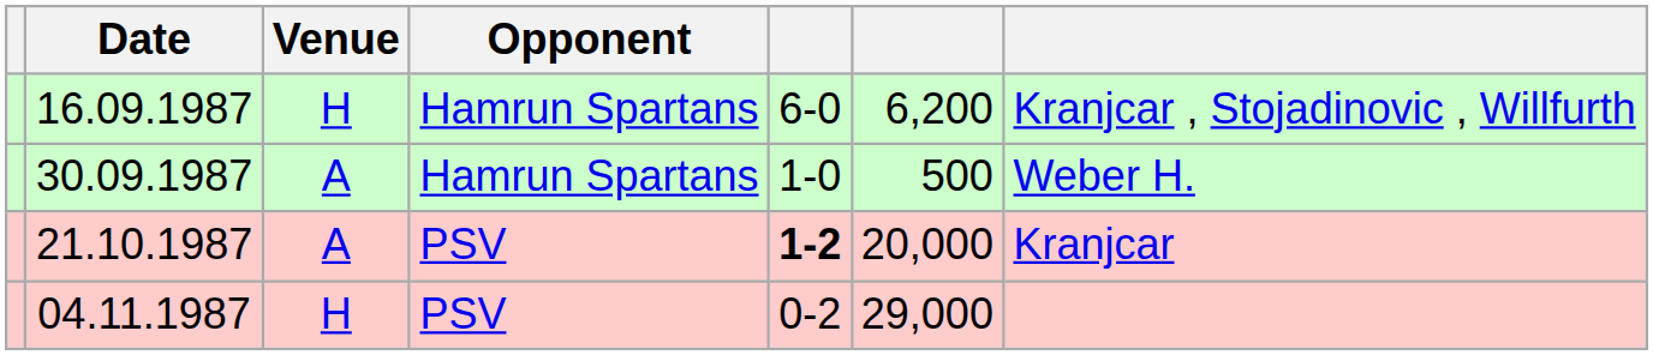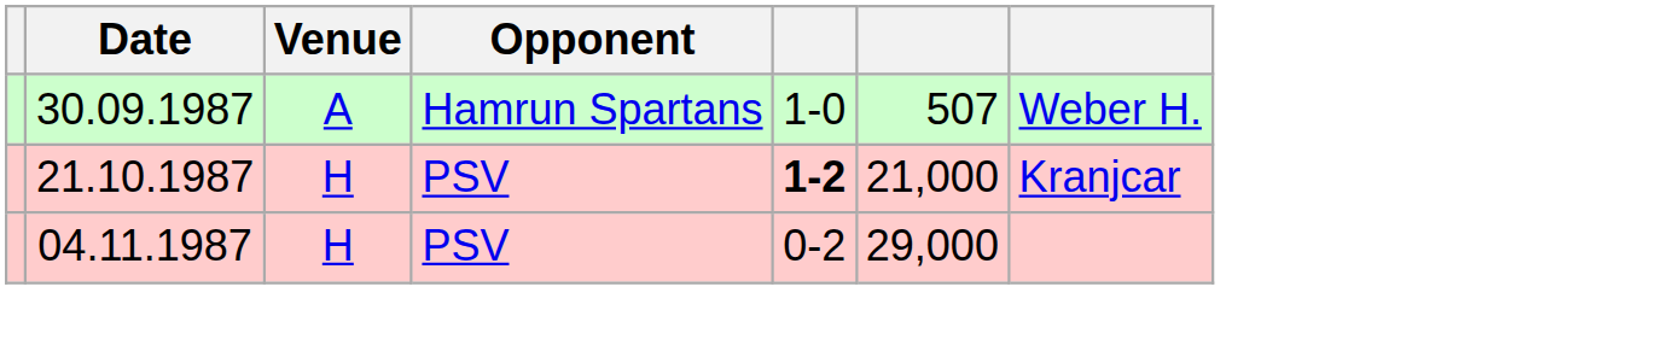- row: 16.09.1987 | H | Hamrun Spartans | 6-0 | 6,200 | Kranjcar , Stojadinovic , Willfurth
30.09.1987 | column 6: 500 -> 507
21.10.1987 | Venue: A -> H
21.10.1987 | column 6: 20,000 -> 21,000
